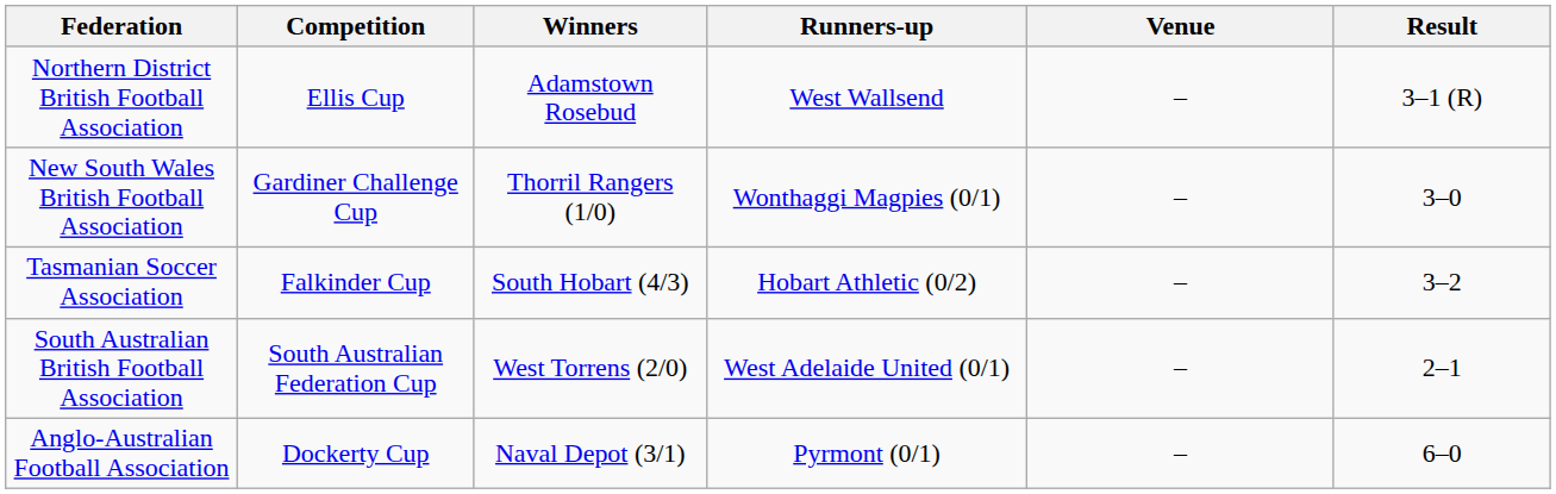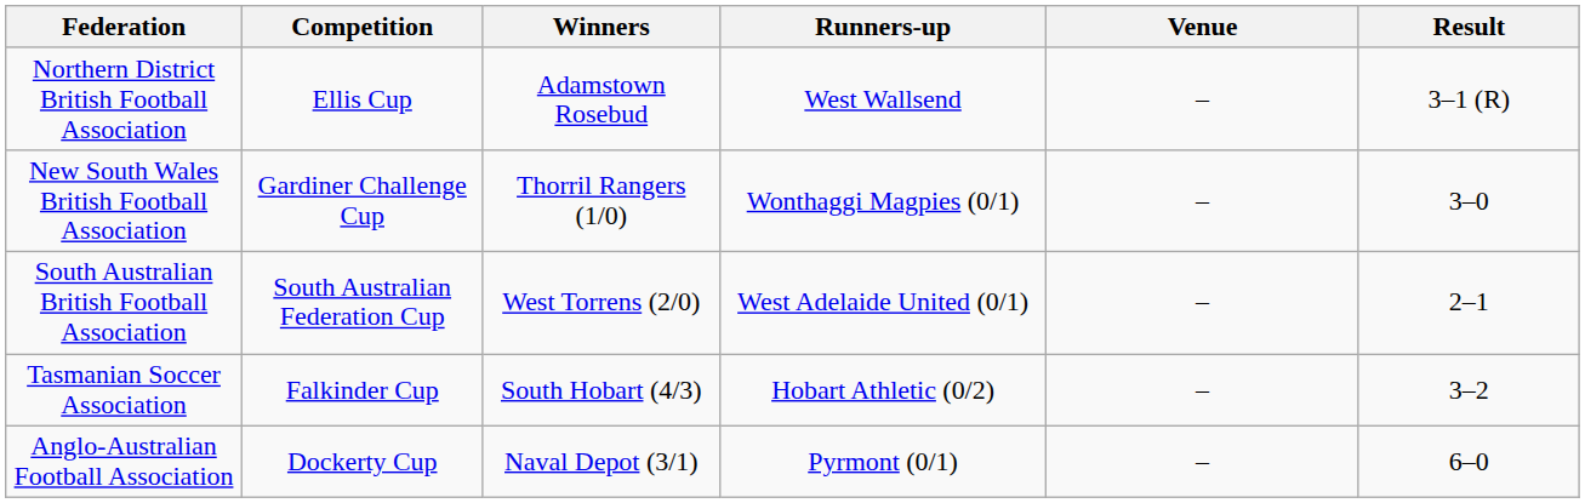rows swapped: South Australian British Football Association <-> Tasmanian Soccer Association
